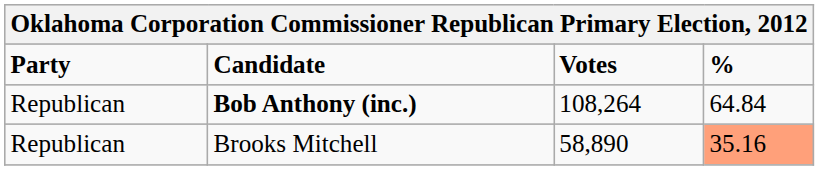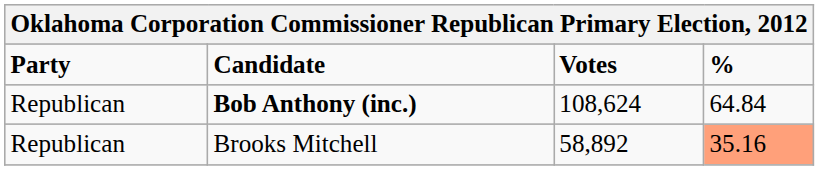Bob Anthony (inc.) | Votes: 108,264 -> 108,624
Brooks Mitchell | Votes: 58,890 -> 58,892
